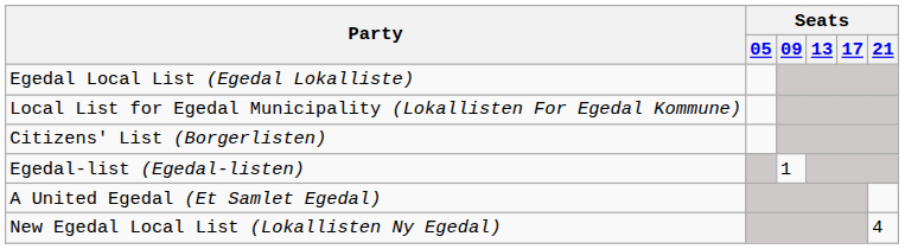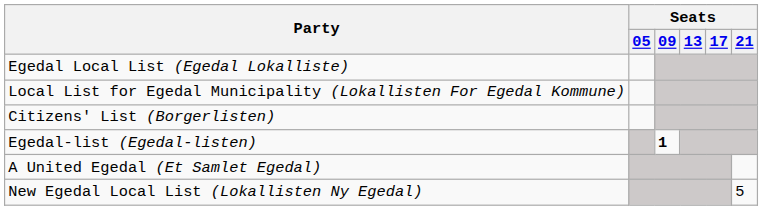Egedal-list (Egedal-listen) | Seats / 09: normal -> bold
New Egedal Local List (Lokallisten Ny Egedal) | Seats / 21: 4 -> 5
